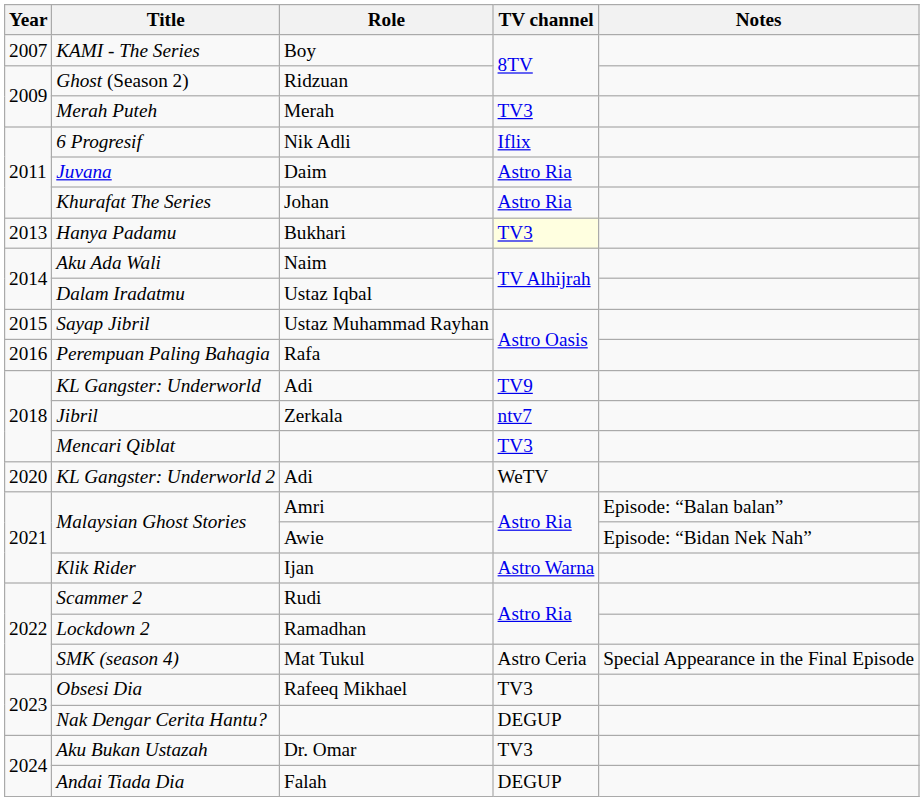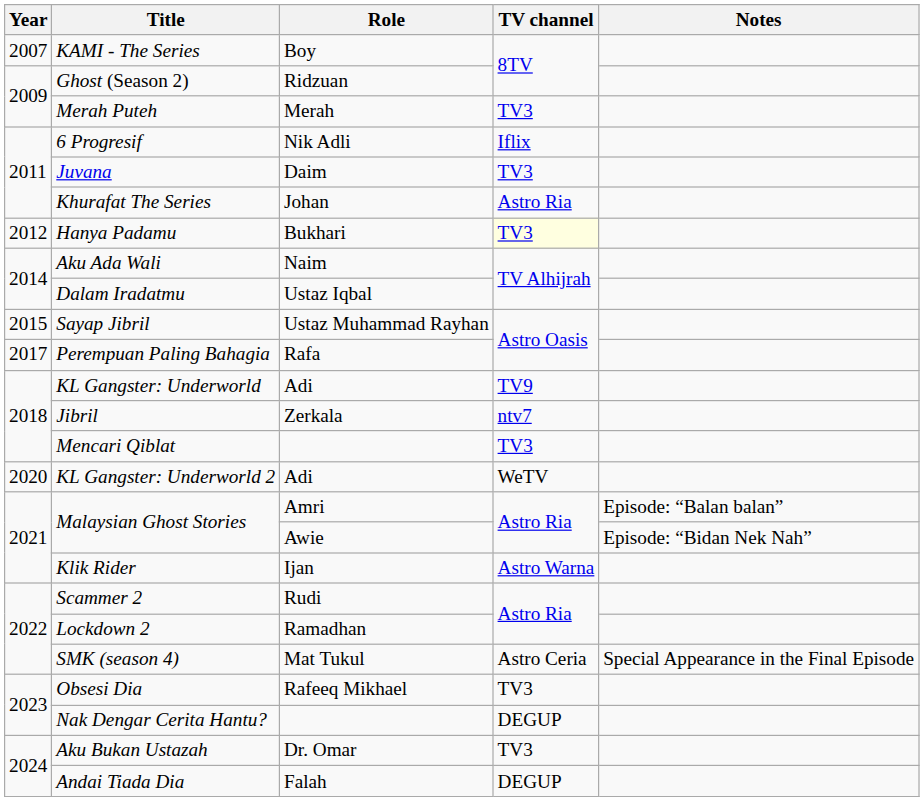Juvana | TV channel: Astro Ria -> TV3
Hanya Padamu | Year: 2013 -> 2012
Perempuan Paling Bahagia | Year: 2016 -> 2017
